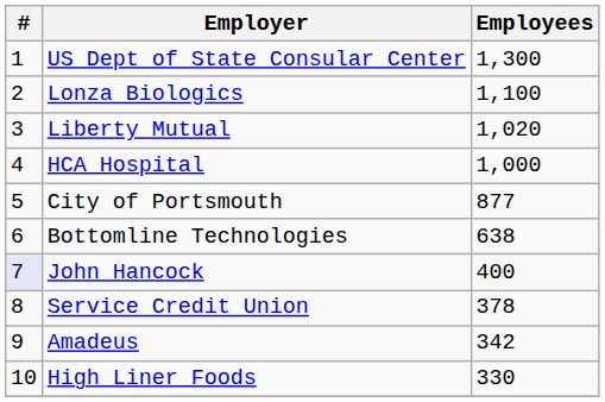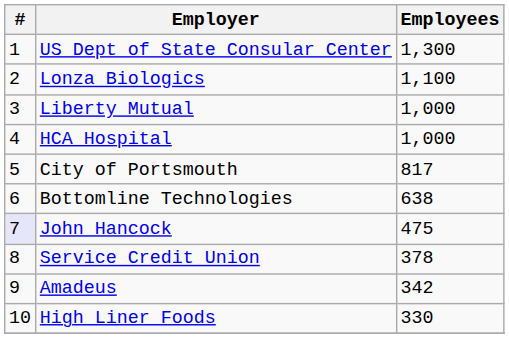Liberty Mutual | Employees: 1,020 -> 1,000
City of Portsmouth | Employees: 877 -> 817
John Hancock | Employees: 400 -> 475
